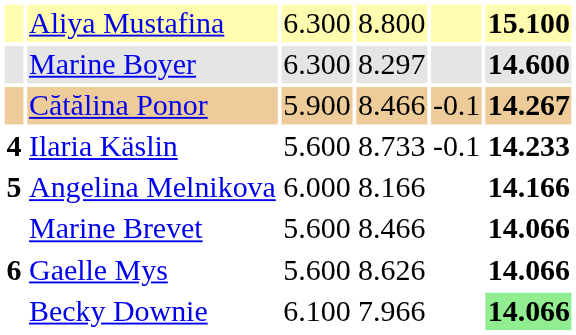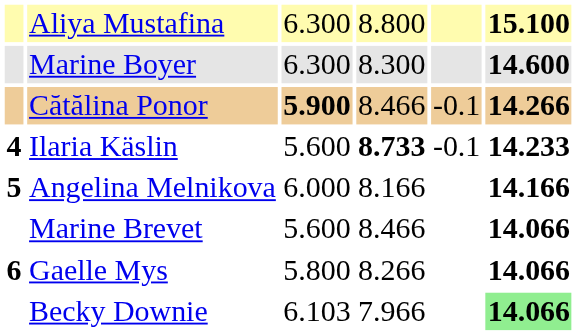Marine Boyer | column 4: 8.297 -> 8.300
Cătălina Ponor | column 3: normal -> bold
Cătălina Ponor | column 6: 14.267 -> 14.266
Ilaria Käslin | column 4: normal -> bold
Gaelle Mys | column 3: 5.600 -> 5.800
Gaelle Mys | column 4: 8.626 -> 8.266
Becky Downie | column 3: 6.100 -> 6.103
